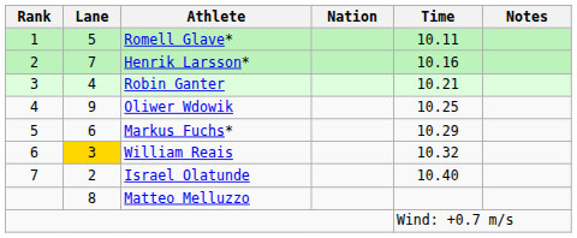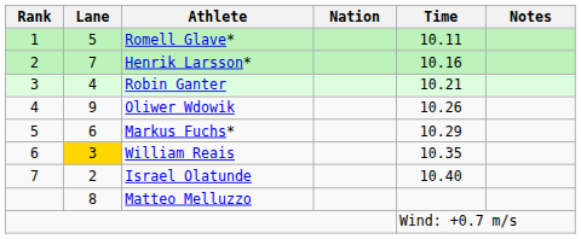Oliwer Wdowik | Time: 10.25 -> 10.26
William Reais | Time: 10.32 -> 10.35
